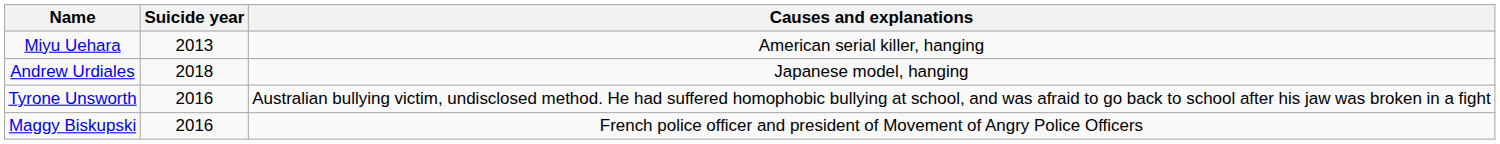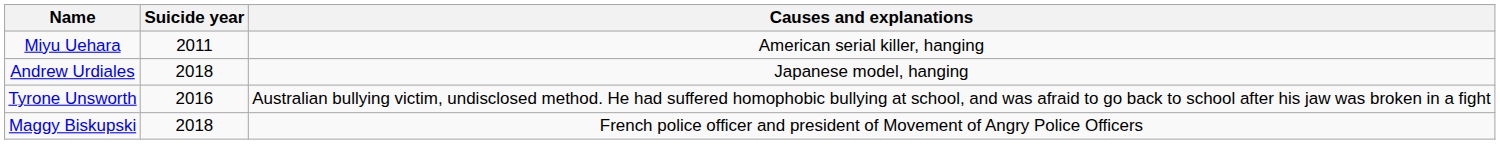Miyu Uehara | Suicide year: 2013 -> 2011
Maggy Biskupski | Suicide year: 2016 -> 2018
